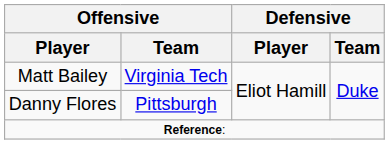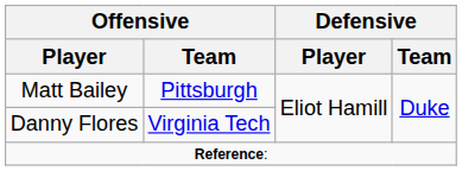Matt Bailey | Offensive / Team: Virginia Tech -> Pittsburgh
Danny Flores | Offensive / Team: Pittsburgh -> Virginia Tech
